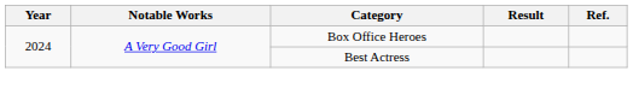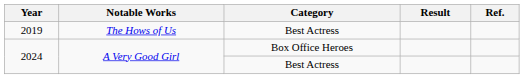+ row: 2019 | The Hows of Us | Best Actress
